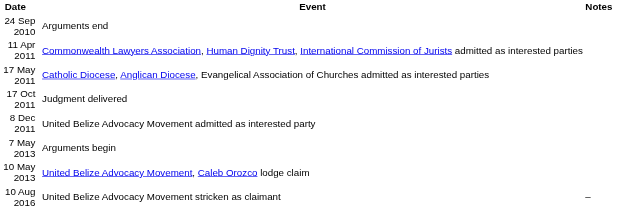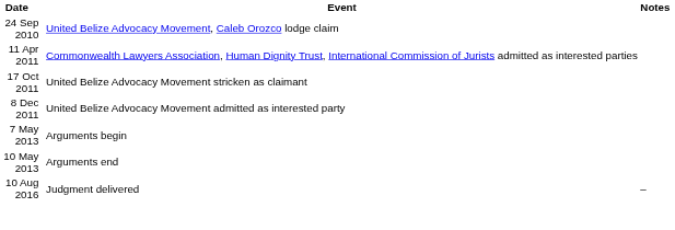24 Sep 2010 | Event: Arguments end -> United Belize Advocacy Movement, Caleb Orozco lodge claim
- row: 17 May 2011 | Catholic Diocese, Anglican Diocese, Evangelical Association of Churches admitted as interested parties
17 Oct 2011 | Event: Judgment delivered -> United Belize Advocacy Movement stricken as claimant
10 May 2013 | Event: United Belize Advocacy Movement, Caleb Orozco lodge claim -> Arguments end
10 Aug 2016 | Event: United Belize Advocacy Movement stricken as claimant -> Judgment delivered
